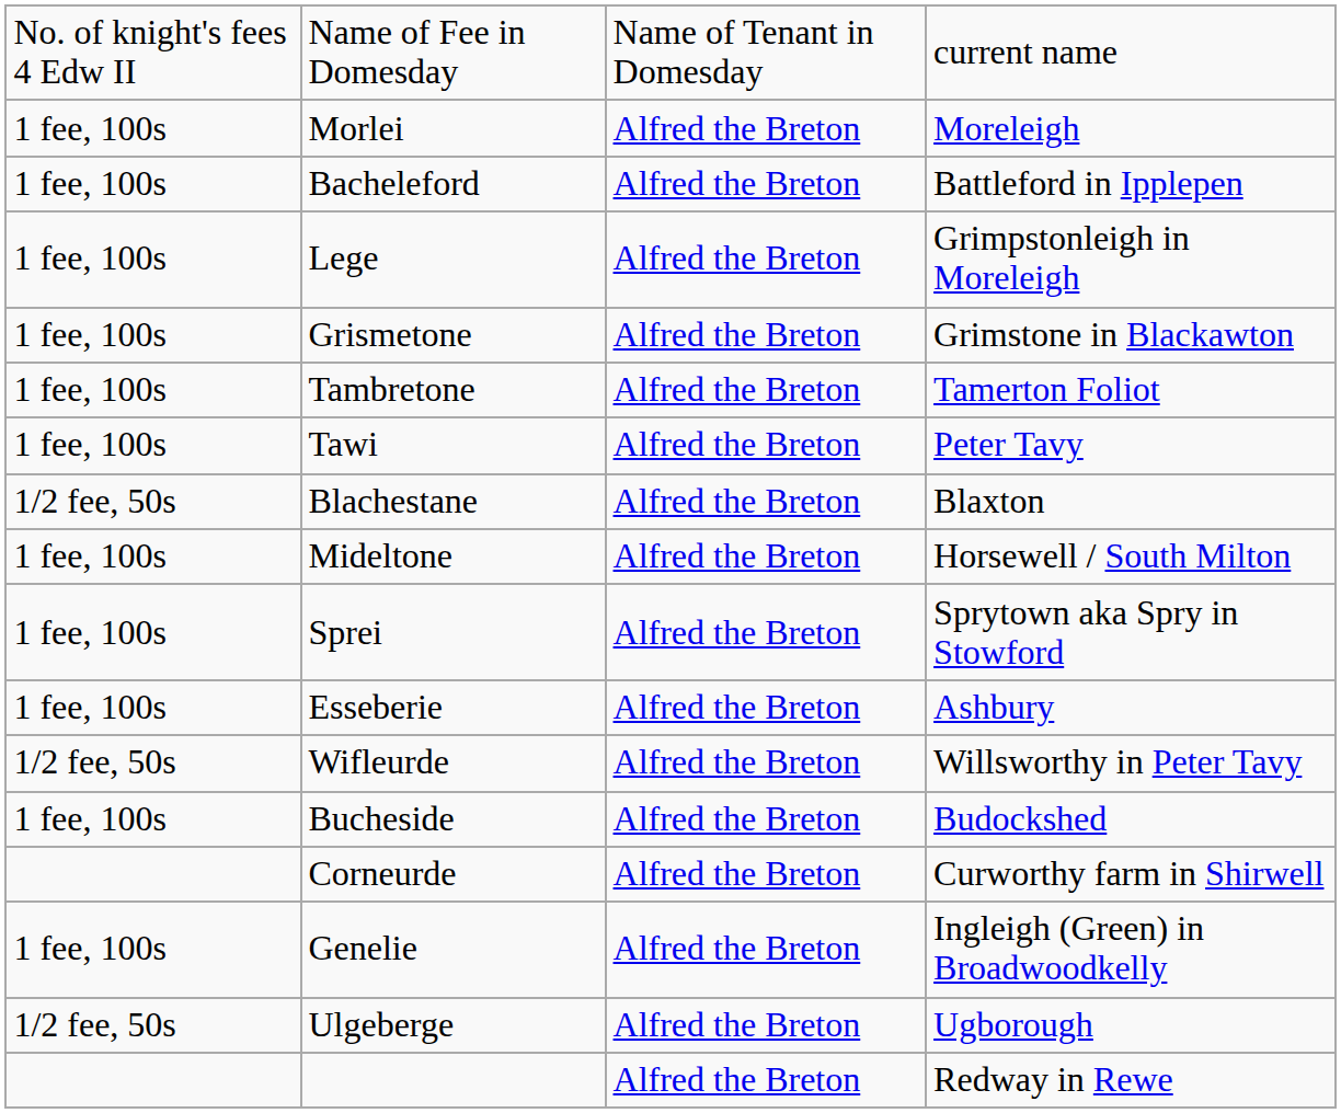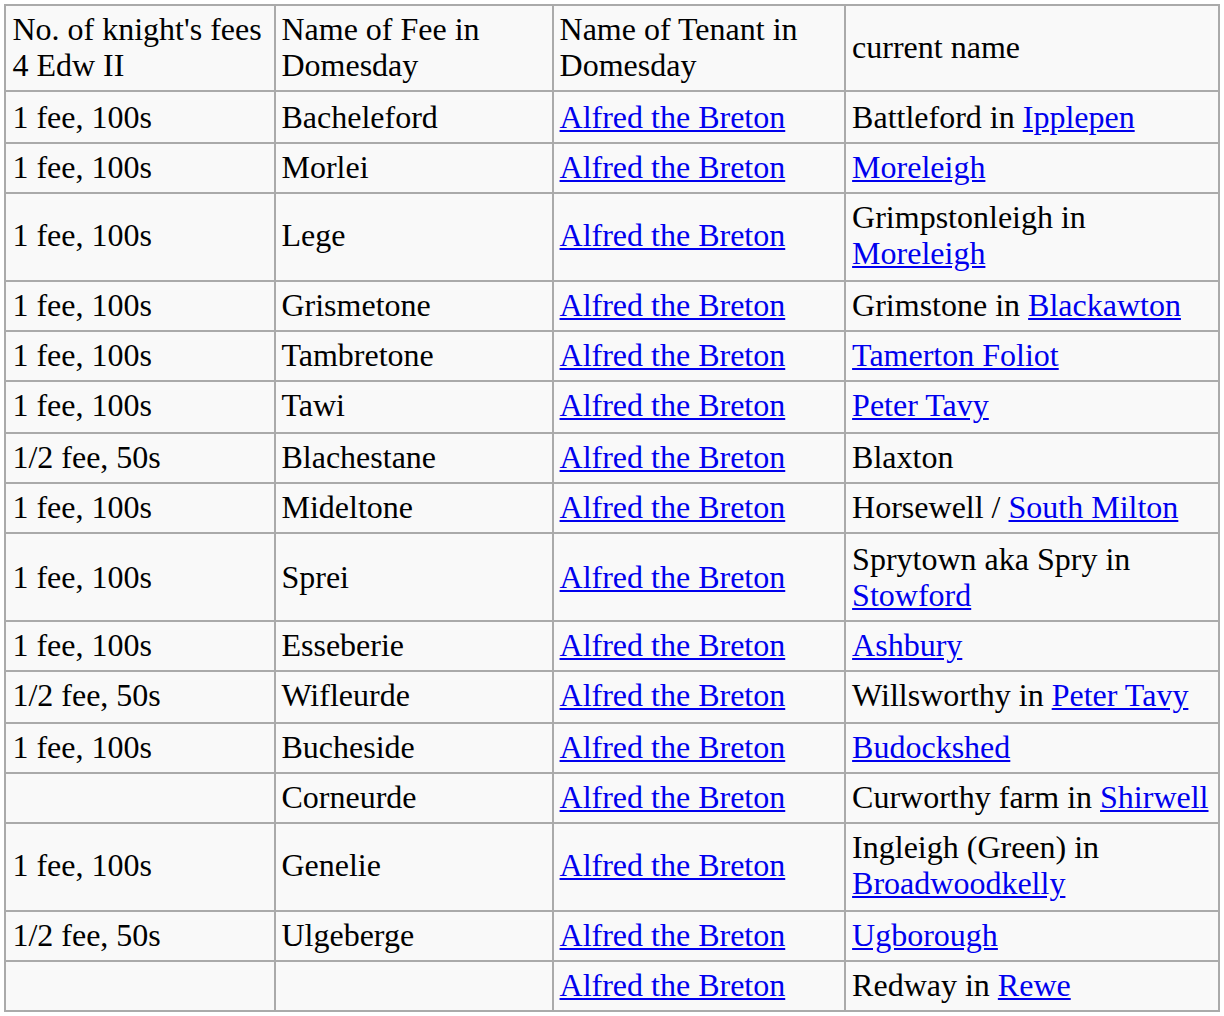rows swapped: Morlei <-> Bacheleford
